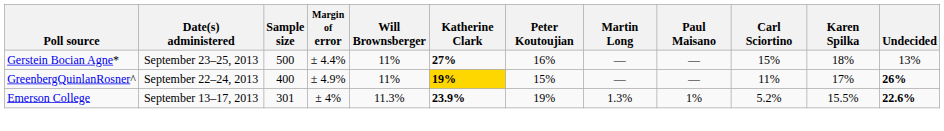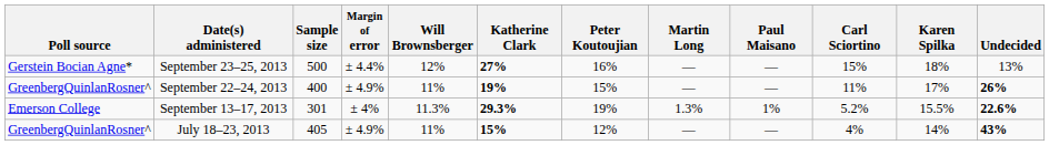September 23–25, 2013 | Will Brownsberger: 11% -> 12%
September 22–24, 2013 | Katherine Clark: gold background -> no background
September 13–17, 2013 | Katherine Clark: 23.9% -> 29.3%
+ row: GreenbergQuinlanRosner^ | July 18–23, 2013 | 405 | ± 4.9% | 11% | 15% | 12% | — | — | 4% | 14% | 43%
